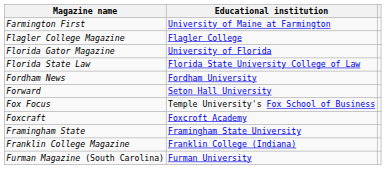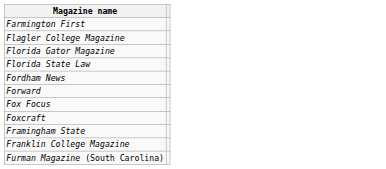- column: Educational institution | University of Maine at Farmington | Flagler College | University of Florida | Florida State University College of Law | Fordham University | Seton Hall University | Temple University's Fox School of Business | Foxcroft Academy | Framingham State University | Franklin College (Indiana) | Furman University
